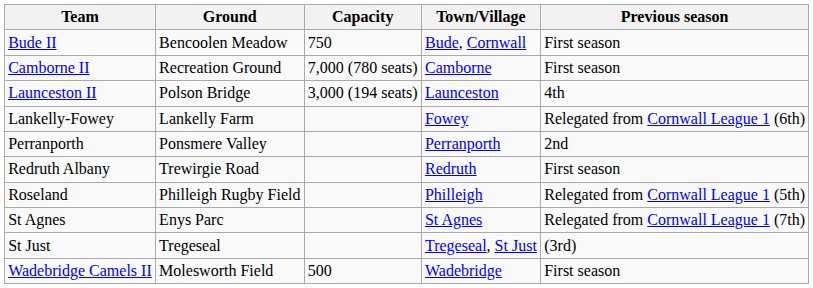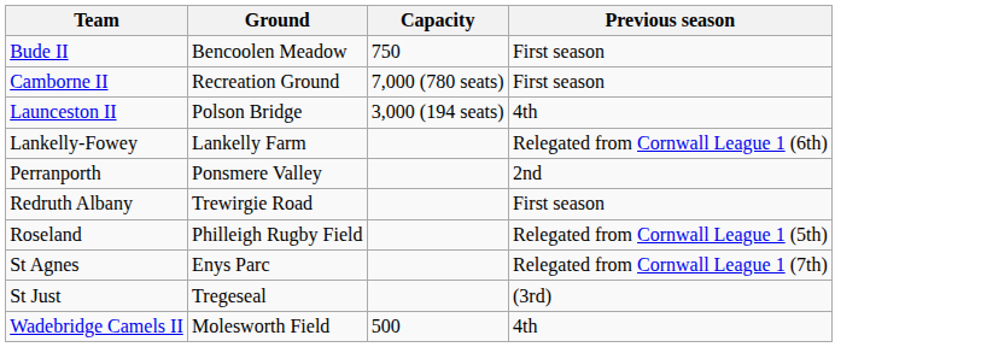- column: Town/Village | Bude, Cornwall | Camborne | Launceston | Fowey | Perranporth | Redruth | Philleigh | St Agnes | Tregeseal, St Just | Wadebridge
Wadebridge Camels II | Previous season: First season -> 4th
